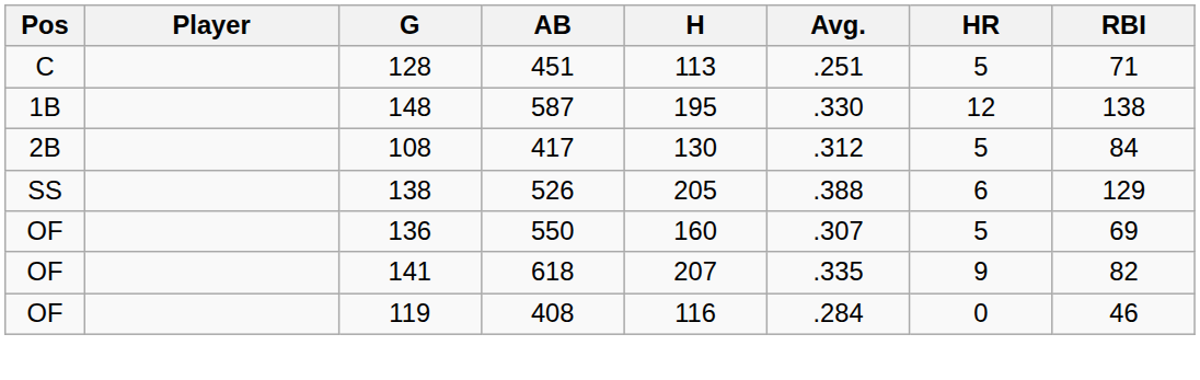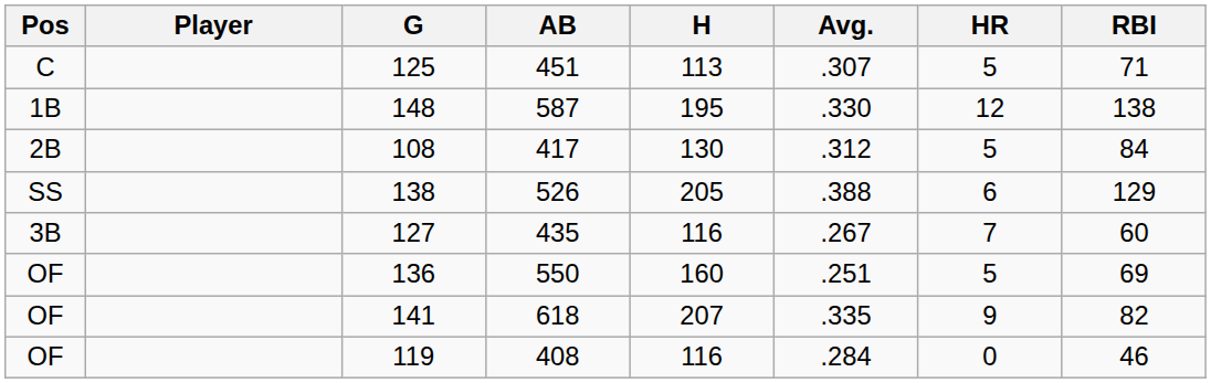451 | G: 128 -> 125
451 | Avg.: .251 -> .307
+ row: 3B | 127 | 435 | 116 | .267 | 7 | 60
550 | Avg.: .307 -> .251
